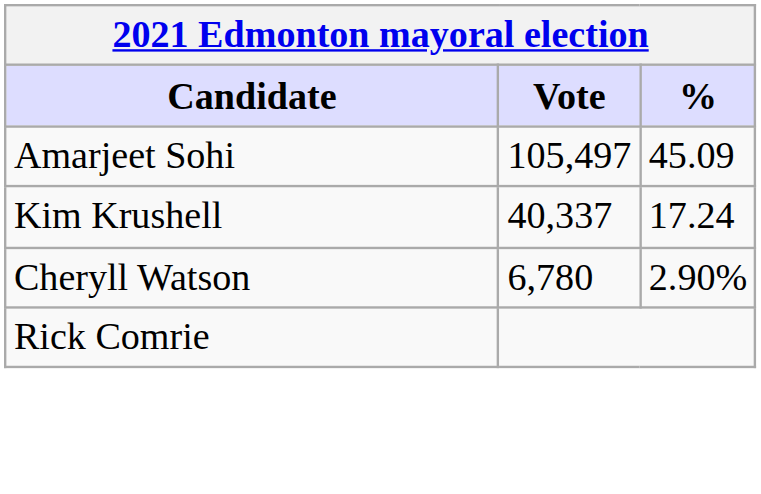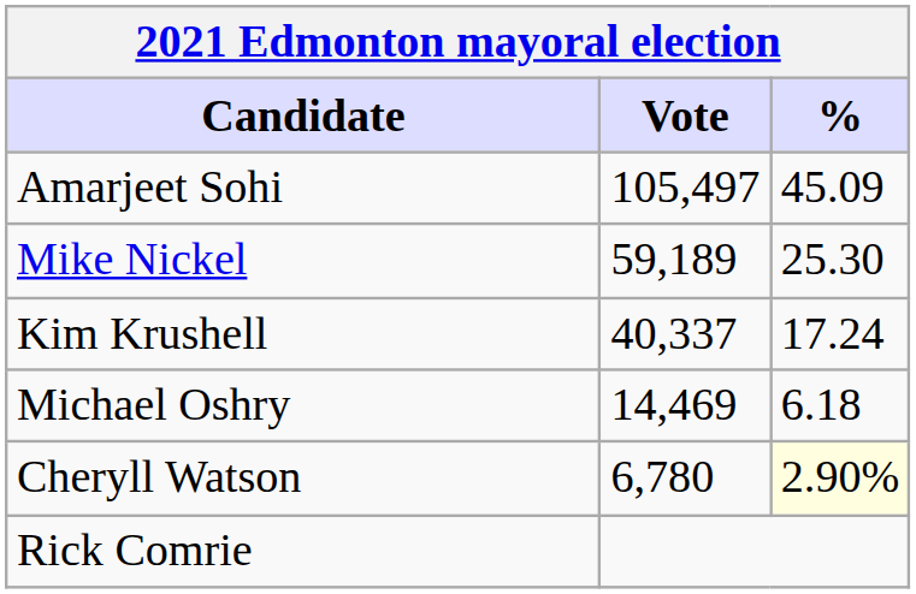+ row: Mike Nickel | 59,189 | 25.30
+ row: Michael Oshry | 14,469 | 6.18
Cheryll Watson | %: no background -> lightyellow background
